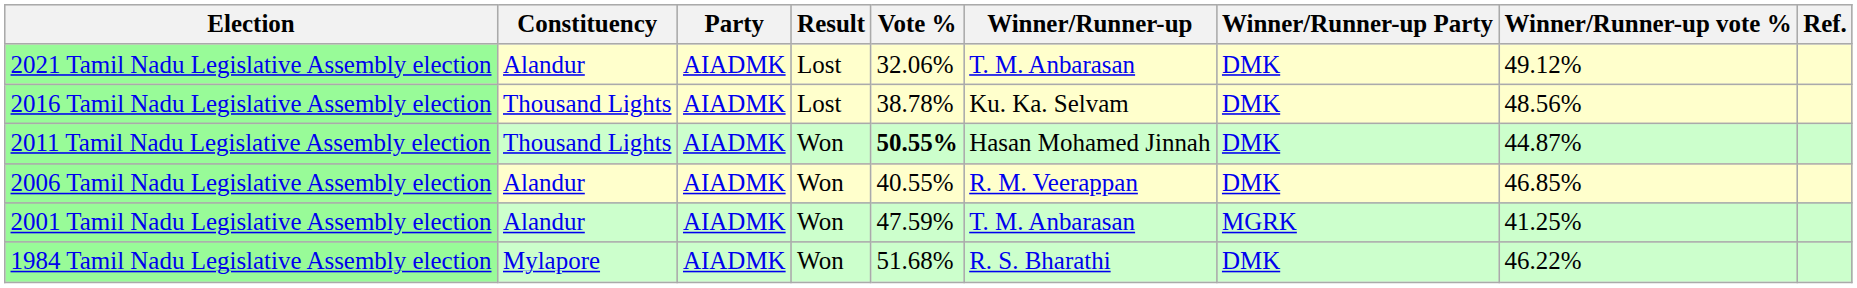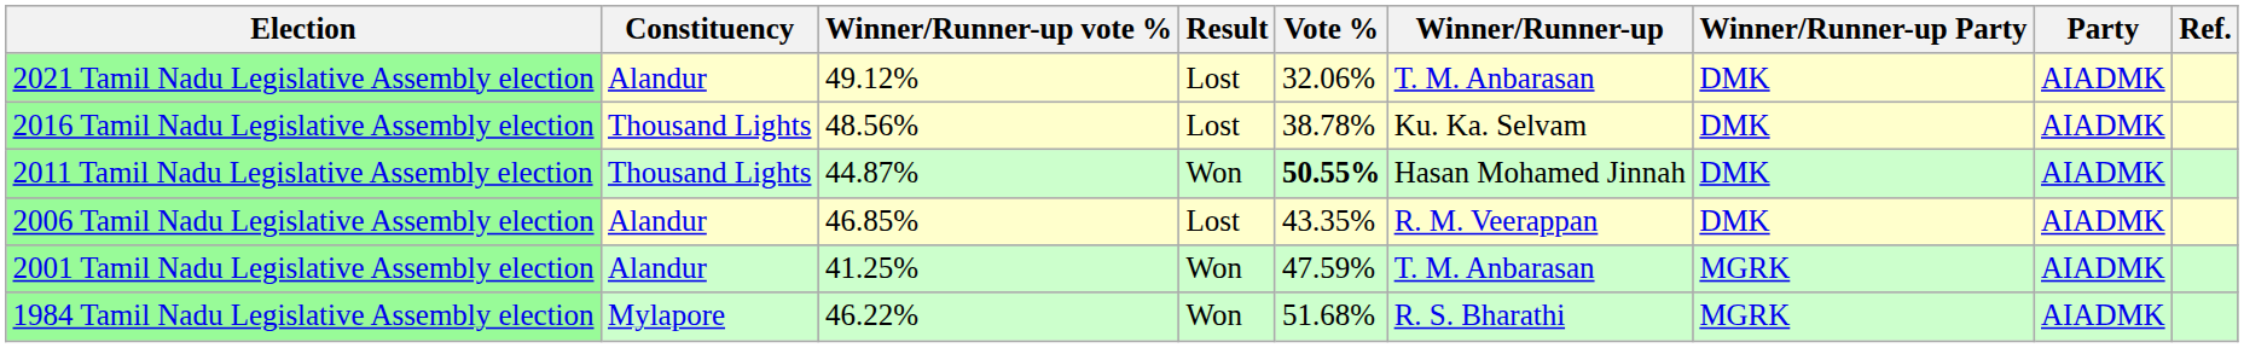columns swapped: Party <-> Winner/Runner-up vote %
2006 Tamil Nadu Legislative Assembly election | Result: Won -> Lost
2006 Tamil Nadu Legislative Assembly election | Vote %: 40.55% -> 43.35%
1984 Tamil Nadu Legislative Assembly election | Winner/Runner-up Party: DMK -> MGRK
